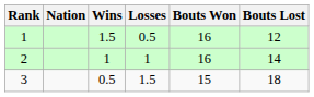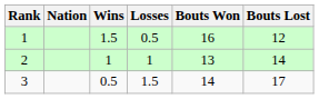2 | Bouts Won: 16 -> 13
3 | Bouts Won: 15 -> 14
3 | Bouts Lost: 18 -> 17
